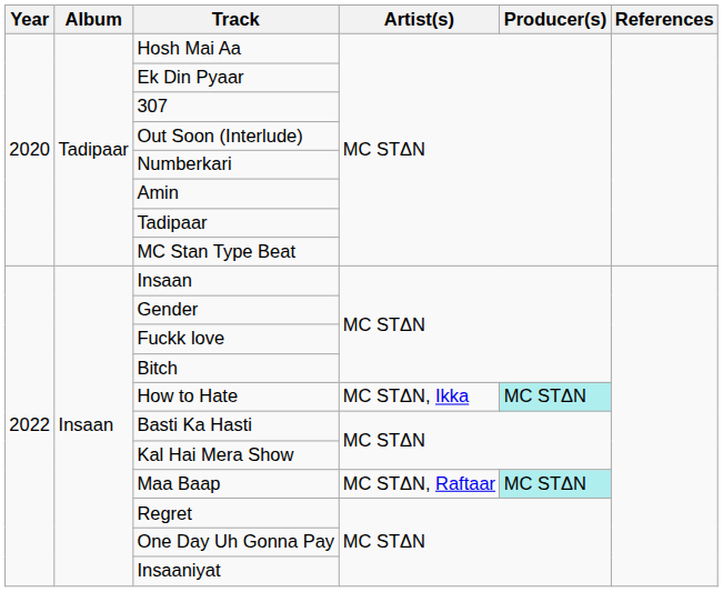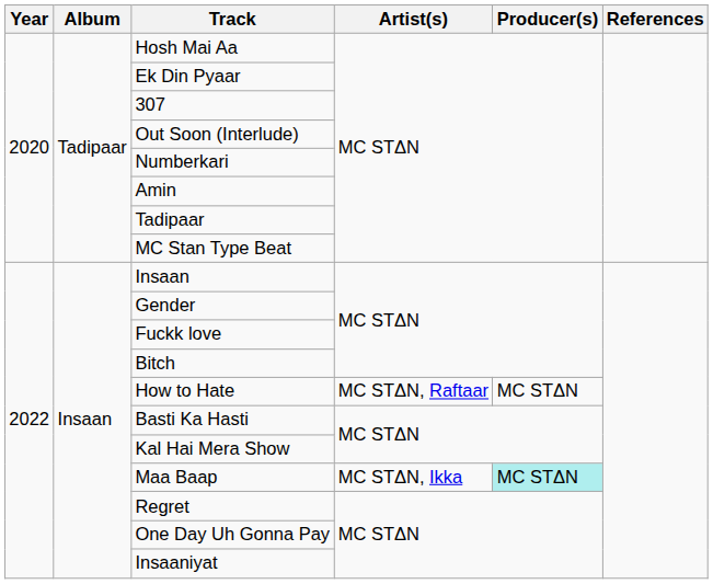How to Hate | Artist(s): MC STΔN, Ikka -> MC STΔN, Raftaar
How to Hate | Producer(s): paleturquoise background -> no background
Maa Baap | Artist(s): MC STΔN, Raftaar -> MC STΔN, Ikka
